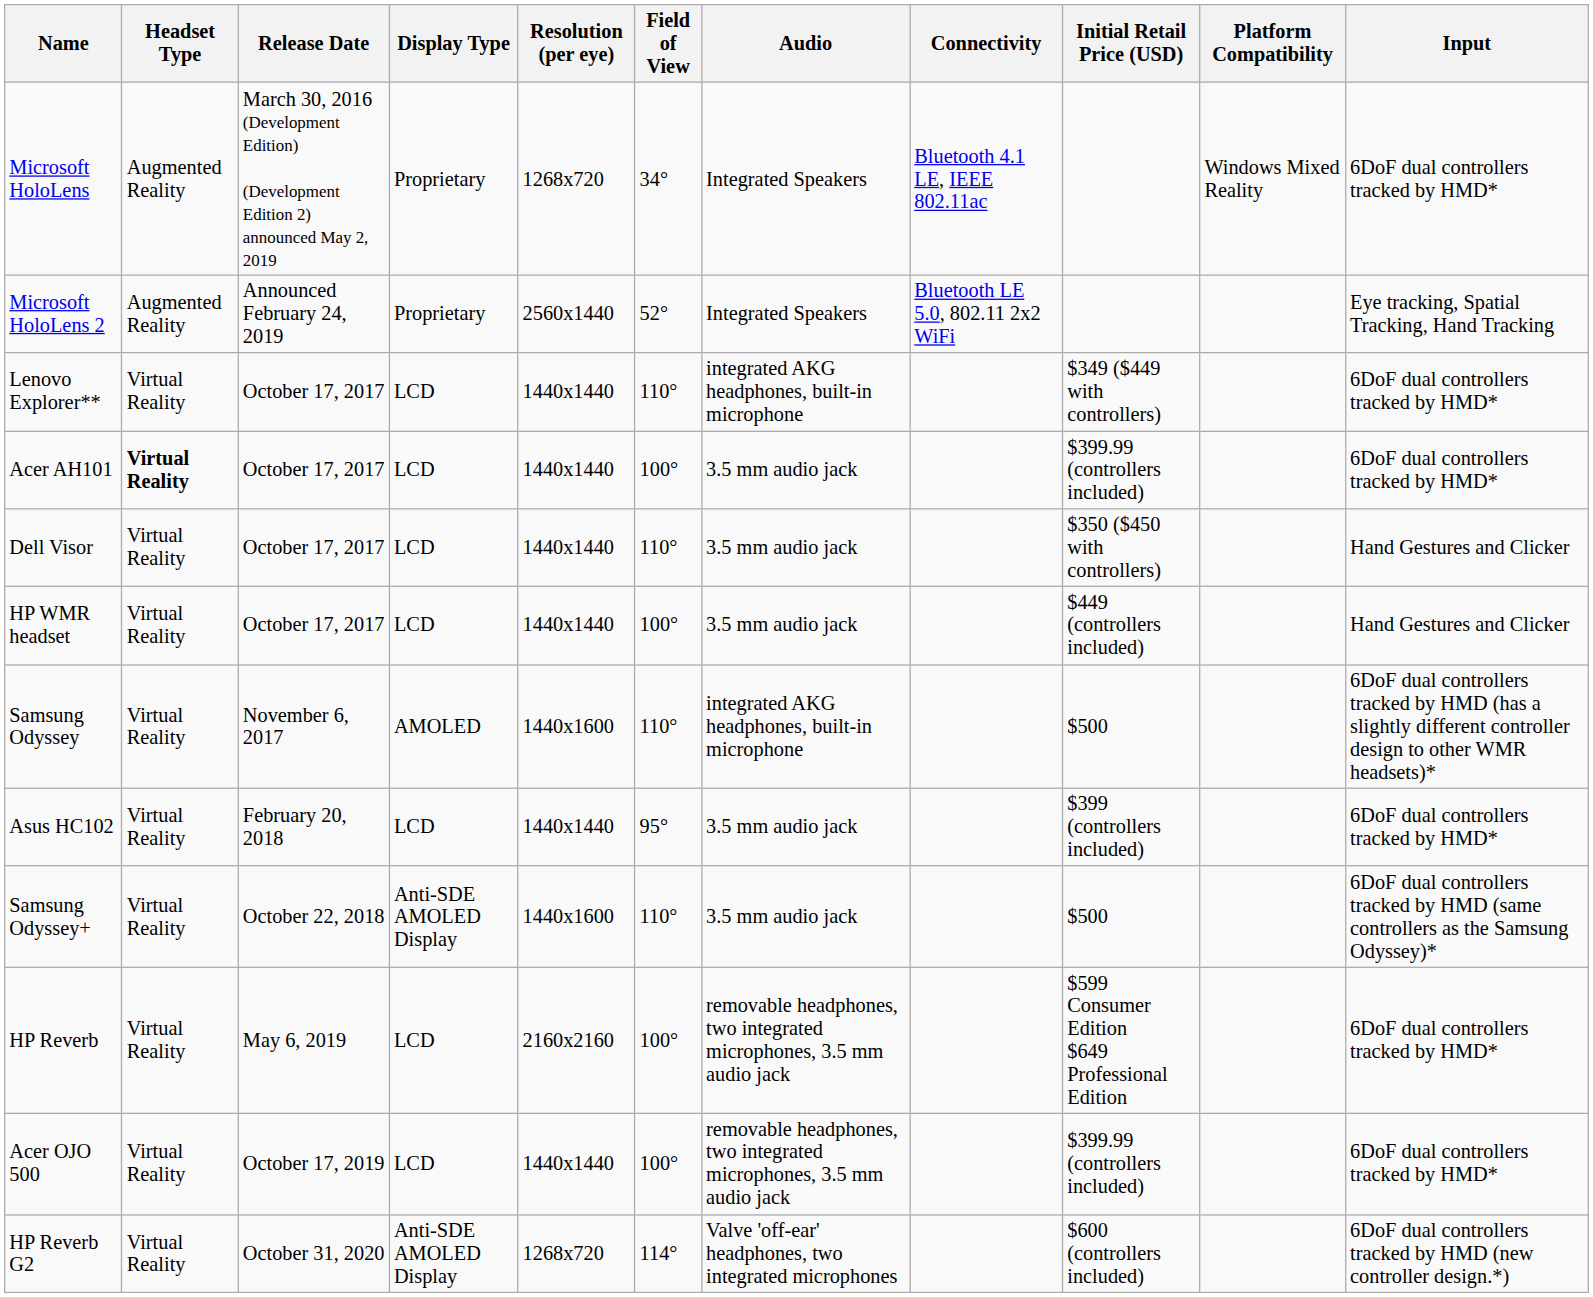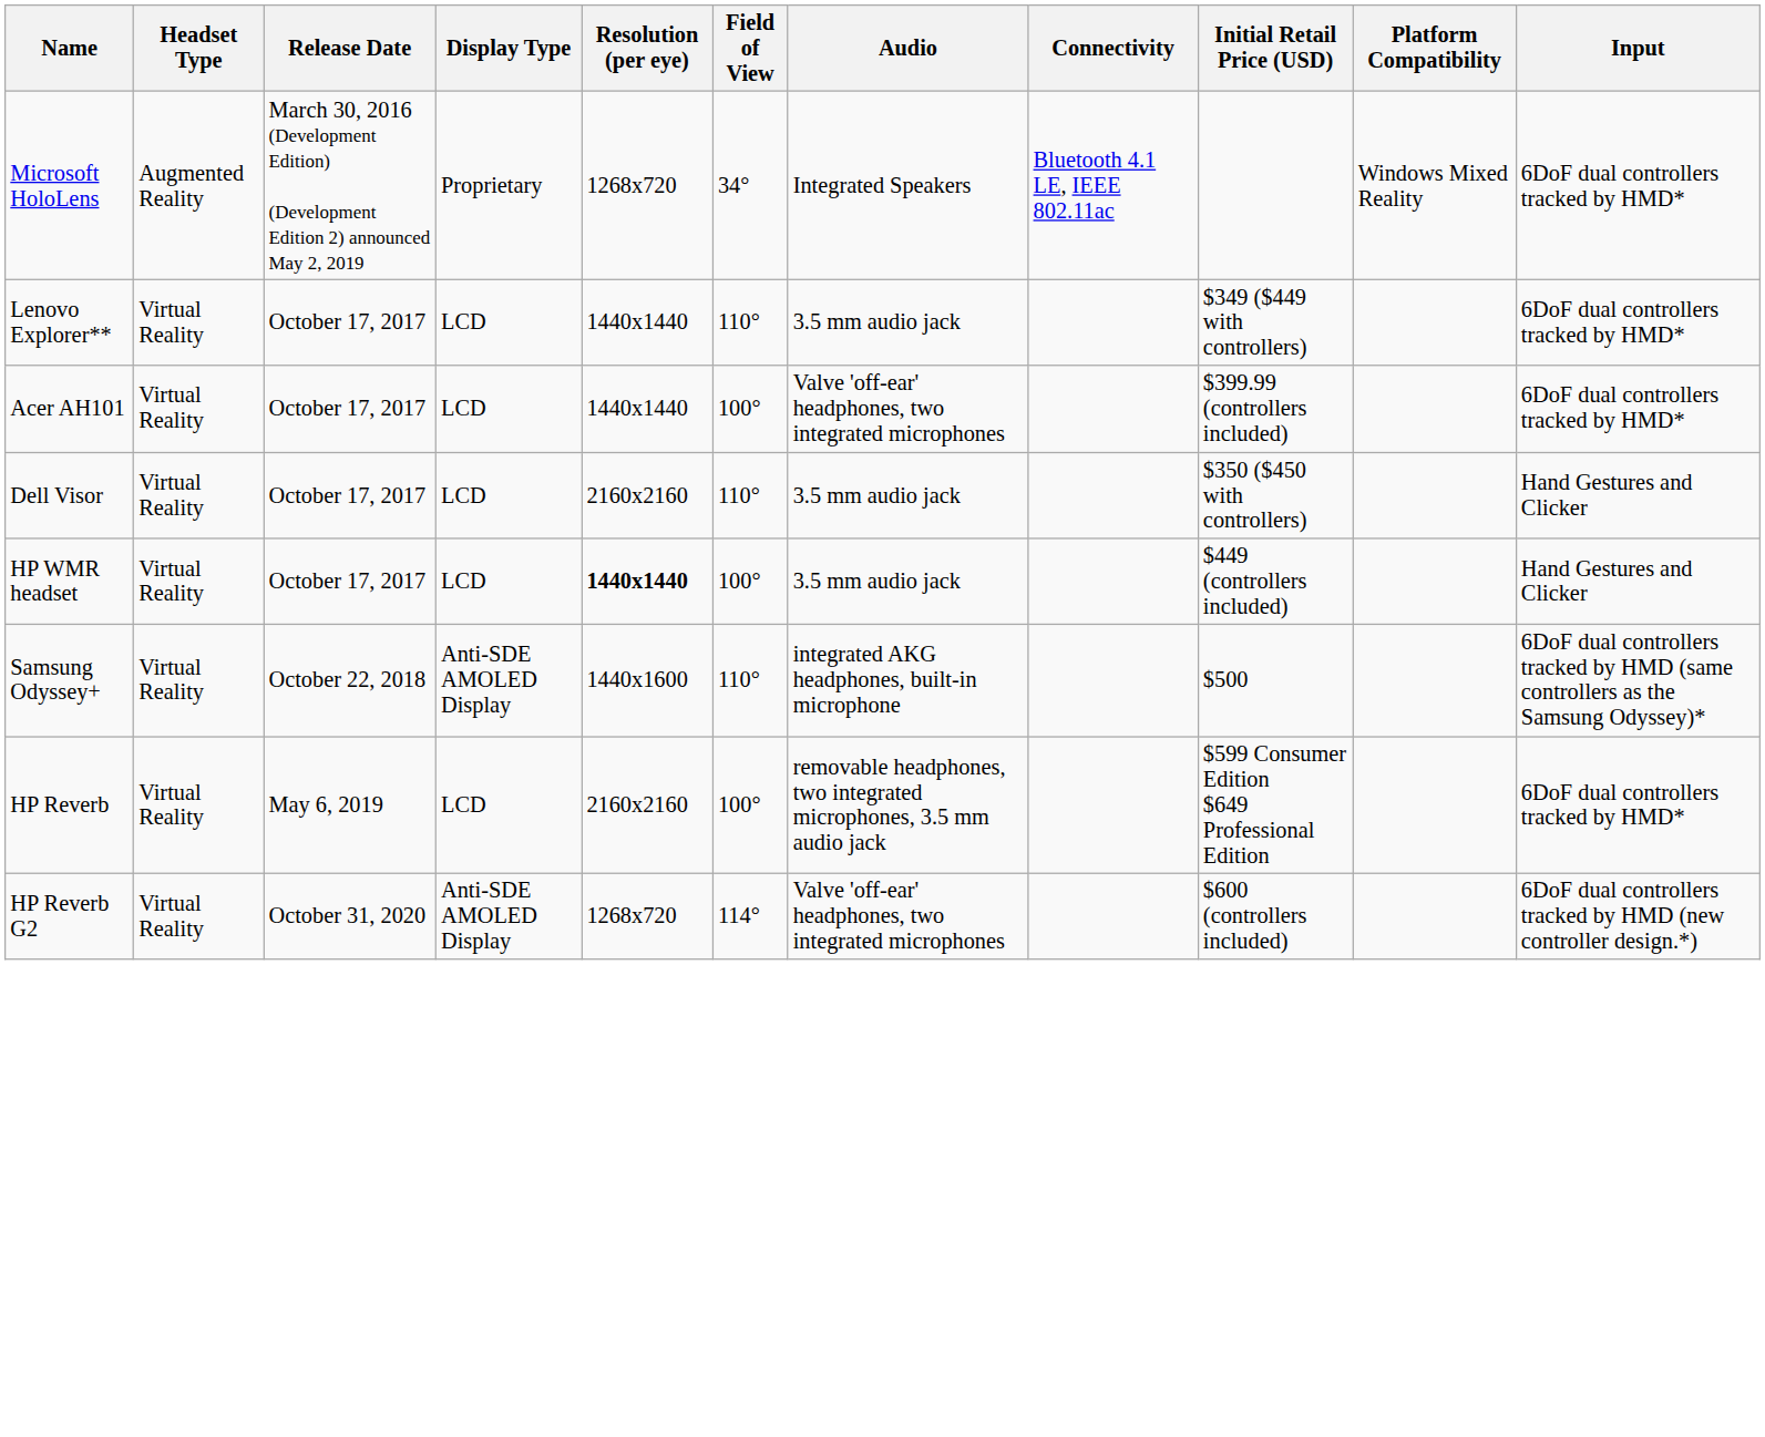- row: Microsoft HoloLens 2 | Augmented Reality | Announced February 24, 2019 | Proprietary | 2560x1440 | 52° | Integrated Speakers | Bluetooth LE 5.0, 802.11 2x2 WiFi | Eye tracking, Spatial Tracking, Hand Tracking
Lenovo Explorer** | Audio: integrated AKG headphones, built-in microphone -> 3.5 mm audio jack
Acer AH101 | Headset Type: bold -> normal
Acer AH101 | Audio: 3.5 mm audio jack -> Valve 'off-ear' headphones, two integrated microphones
Dell Visor | Resolution (per eye): 1440x1440 -> 2160x2160
HP WMR headset | Resolution (per eye): normal -> bold
- row: Samsung Odyssey | Virtual Reality | November 6, 2017 | AMOLED | 1440x1600 | 110° | integrated AKG headphones, built-in microphone | $500 | 6DoF dual controllers tracked by HMD (has a slightly different controller design to other WMR headsets)*
- row: Asus HC102 | Virtual Reality | February 20, 2018 | LCD | 1440x1440 | 95° | 3.5 mm audio jack | $399 (controllers included) | 6DoF dual controllers tracked by HMD*
Samsung Odyssey+ | Audio: 3.5 mm audio jack -> integrated AKG headphones, built-in microphone
- row: Acer OJO 500 | Virtual Reality | October 17, 2019 | LCD | 1440x1440 | 100° | removable headphones, two integrated microphones, 3.5 mm audio jack | $399.99 (controllers included) | 6DoF dual controllers tracked by HMD*
